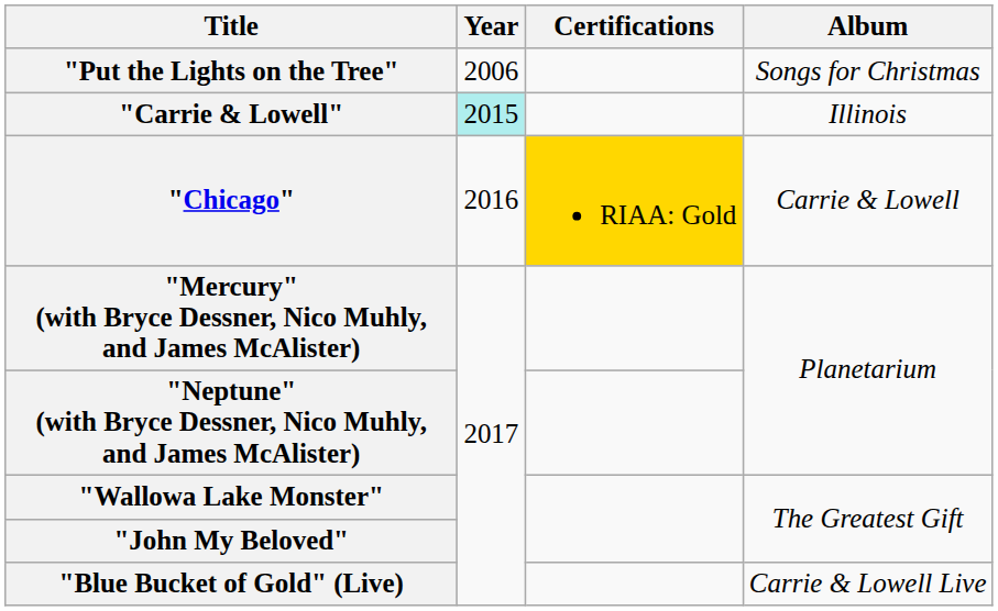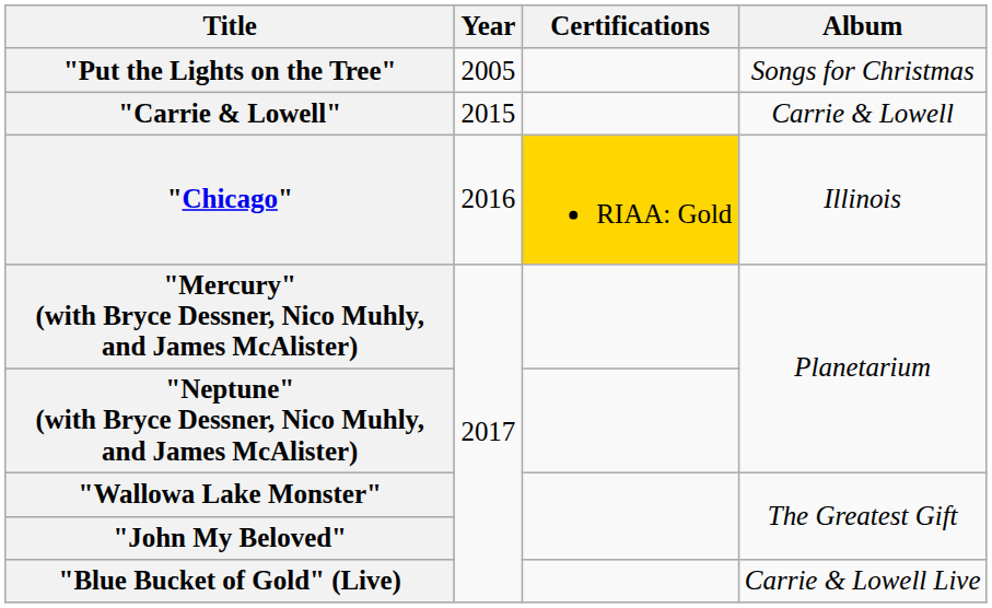"Put the Lights on the Tree" | Year: 2006 -> 2005
"Carrie & Lowell" | Year: paleturquoise background -> no background
"Carrie & Lowell" | Album: Illinois -> Carrie & Lowell
"Chicago" | Album: Carrie & Lowell -> Illinois
